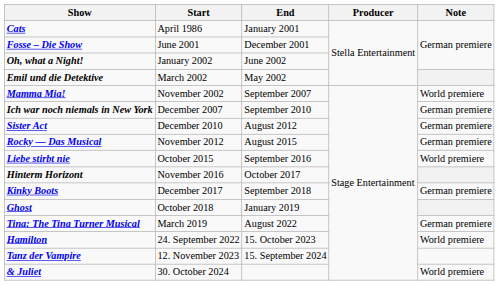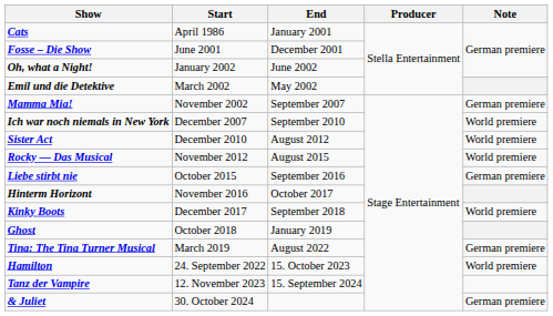Mamma Mia! | Note: World premiere -> German premiere
Ich war noch niemals in New York | Note: German premiere -> World premiere
Sister Act | Note: German premiere -> World premiere
Rocky — Das Musical | Note: German premiere -> World premiere
Liebe stirbt nie | Note: World premiere -> German premiere
Kinky Boots | Note: German premiere -> World premiere
& Juliet | Note: World premiere -> German premiere
